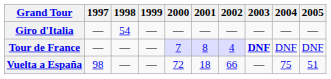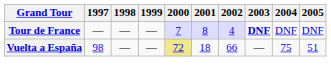- row: Giro d'Italia | — | 54 | — | — | — | — | — | — | —
Vuelta a España | 2000: no background -> khaki background
